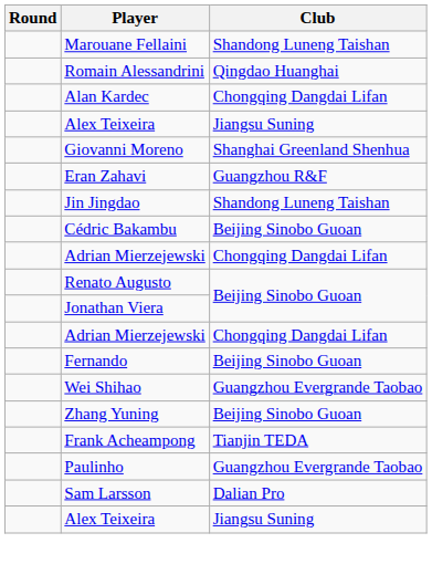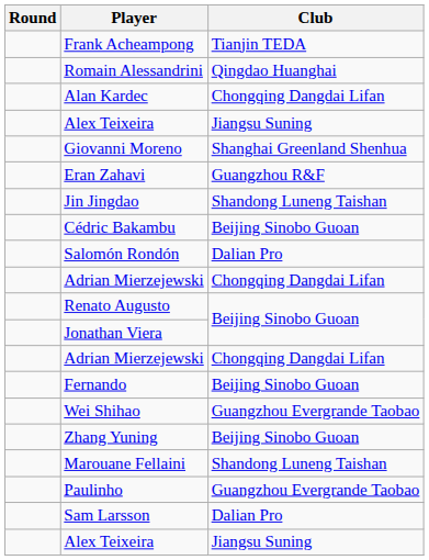rows swapped: Marouane Fellaini <-> Frank Acheampong
+ row: Salomón Rondón | Dalian Pro
